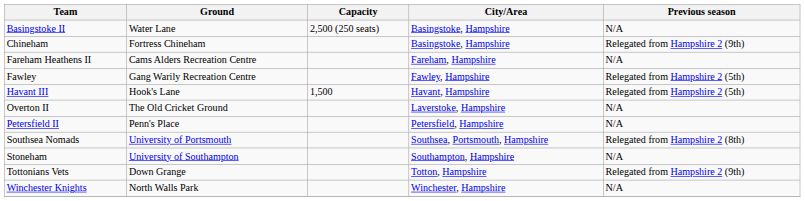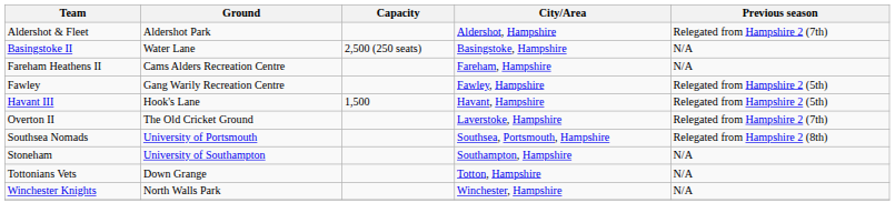+ row: Aldershot & Fleet | Aldershot Park | Aldershot, Hampshire | Relegated from Hampshire 2 (7th)
- row: Chineham | Fortress Chineham | Basingstoke, Hampshire | Relegated from Hampshire 2 (9th)
Overton II | Previous season: N/A -> Relegated from Hampshire 2 (7th)
- row: Petersfield II | Penn's Place | Petersfield, Hampshire | N/A
Tottonians Vets | Previous season: Relegated from Hampshire 2 (9th) -> N/A
